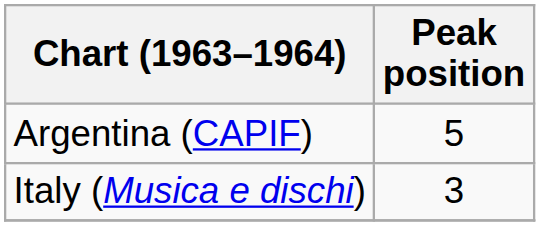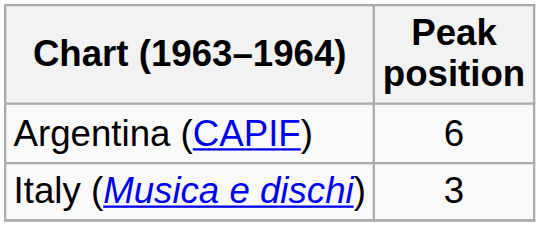Argentina (CAPIF) | Peak position: 5 -> 6
